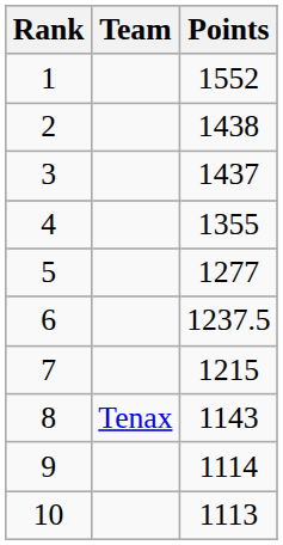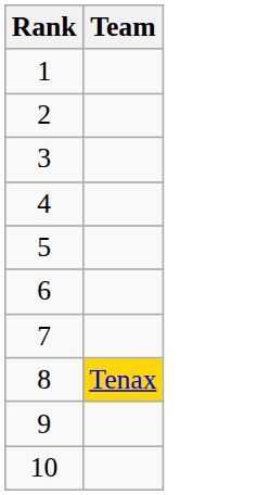- column: Points | 1552 | 1438 | 1437 | 1355 | 1277 | 1237.5 | 1215 | 1143 | 1114 | 1113
8 | Team: no background -> gold background
